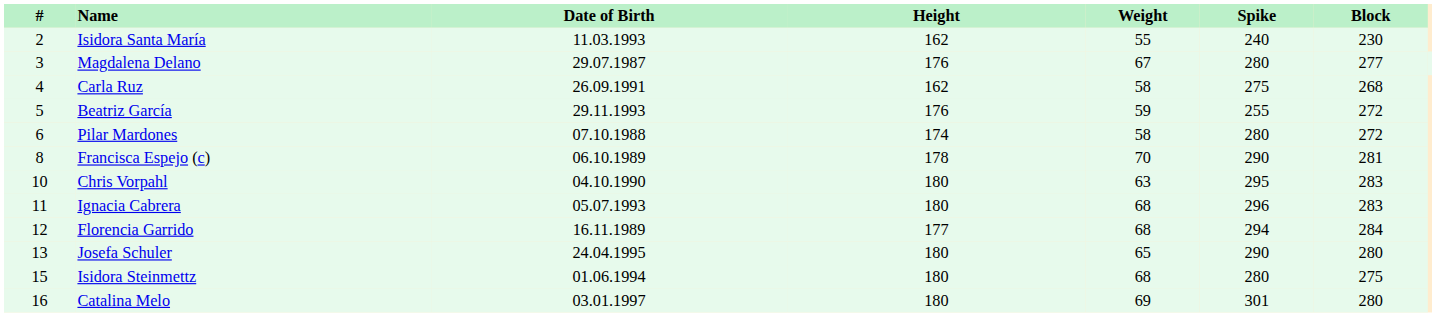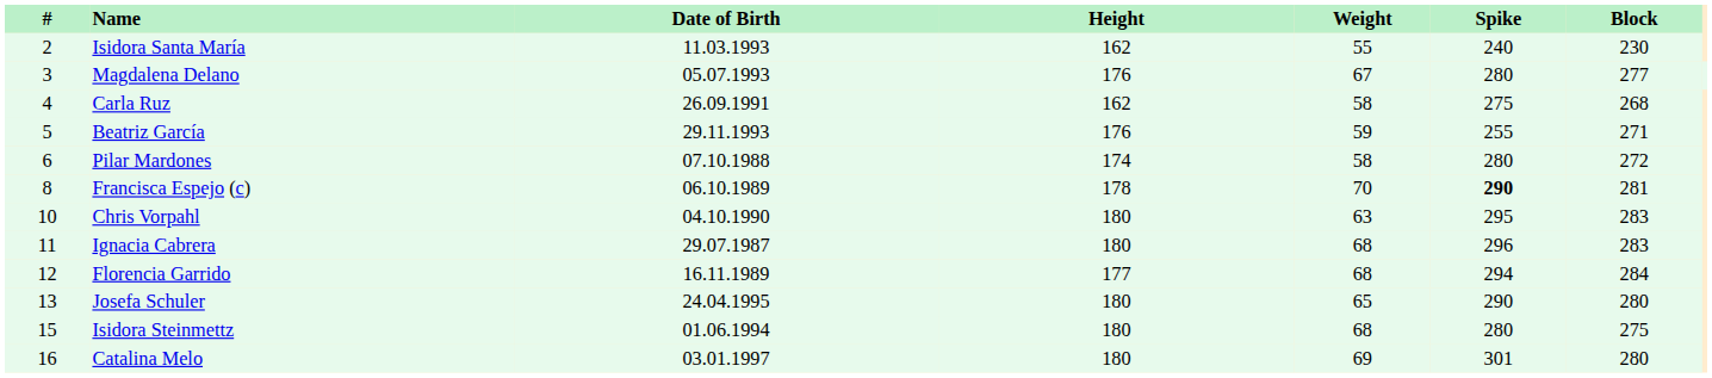Magdalena Delano | Date of Birth: 29.07.1987 -> 05.07.1993
Beatriz García | Block: 272 -> 271
Francisca Espejo (c) | Spike: normal -> bold
Ignacia Cabrera | Date of Birth: 05.07.1993 -> 29.07.1987
